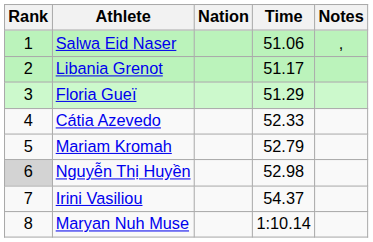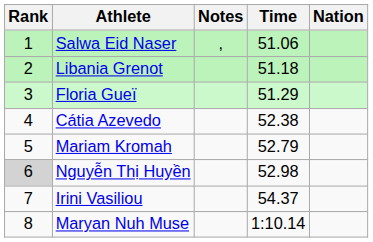columns swapped: Nation <-> Notes
Libania Grenot | Time: 51.17 -> 51.18
Cátia Azevedo | Time: 52.33 -> 52.38
